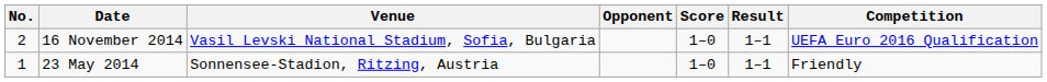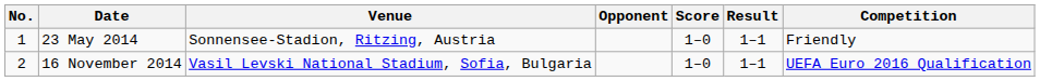rows swapped: 23 May 2014 <-> 16 November 2014
